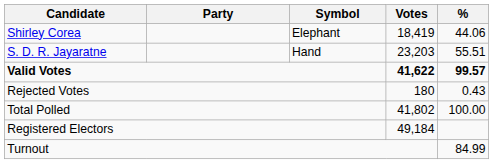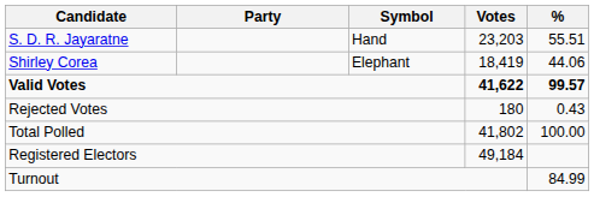rows swapped: S. D. R. Jayaratne <-> Shirley Corea
